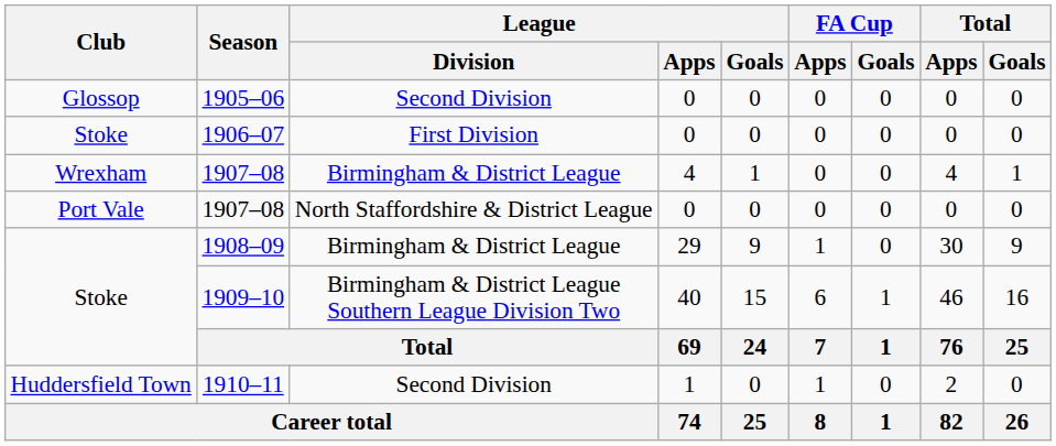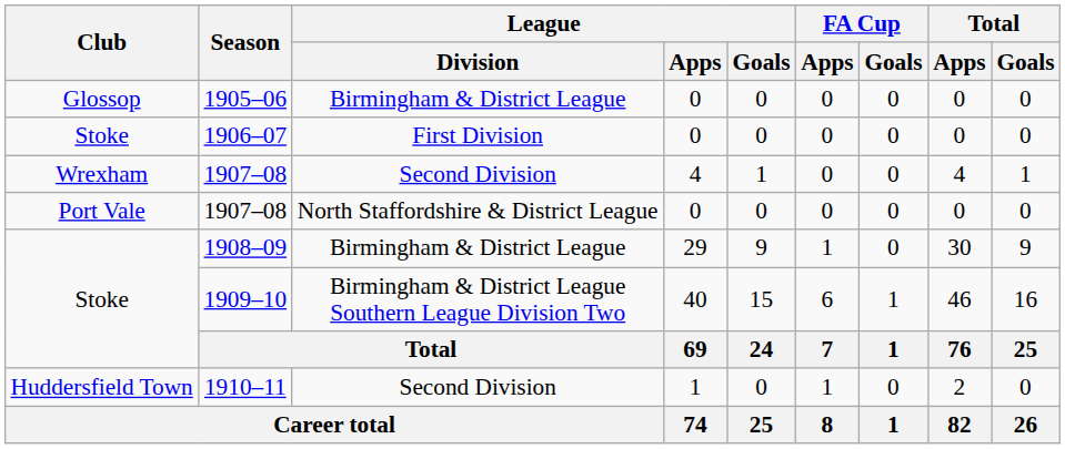1905–06 | League / Division: Second Division -> Birmingham & District League
Wrexham / 1907–08 | League / Division: Birmingham & District League -> Second Division
